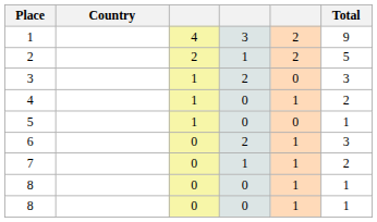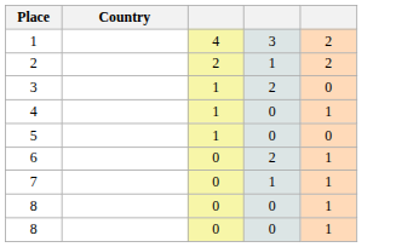- column: Total | 9 | 5 | 3 | 2 | 1 | 3 | 2 | 1 | 1
